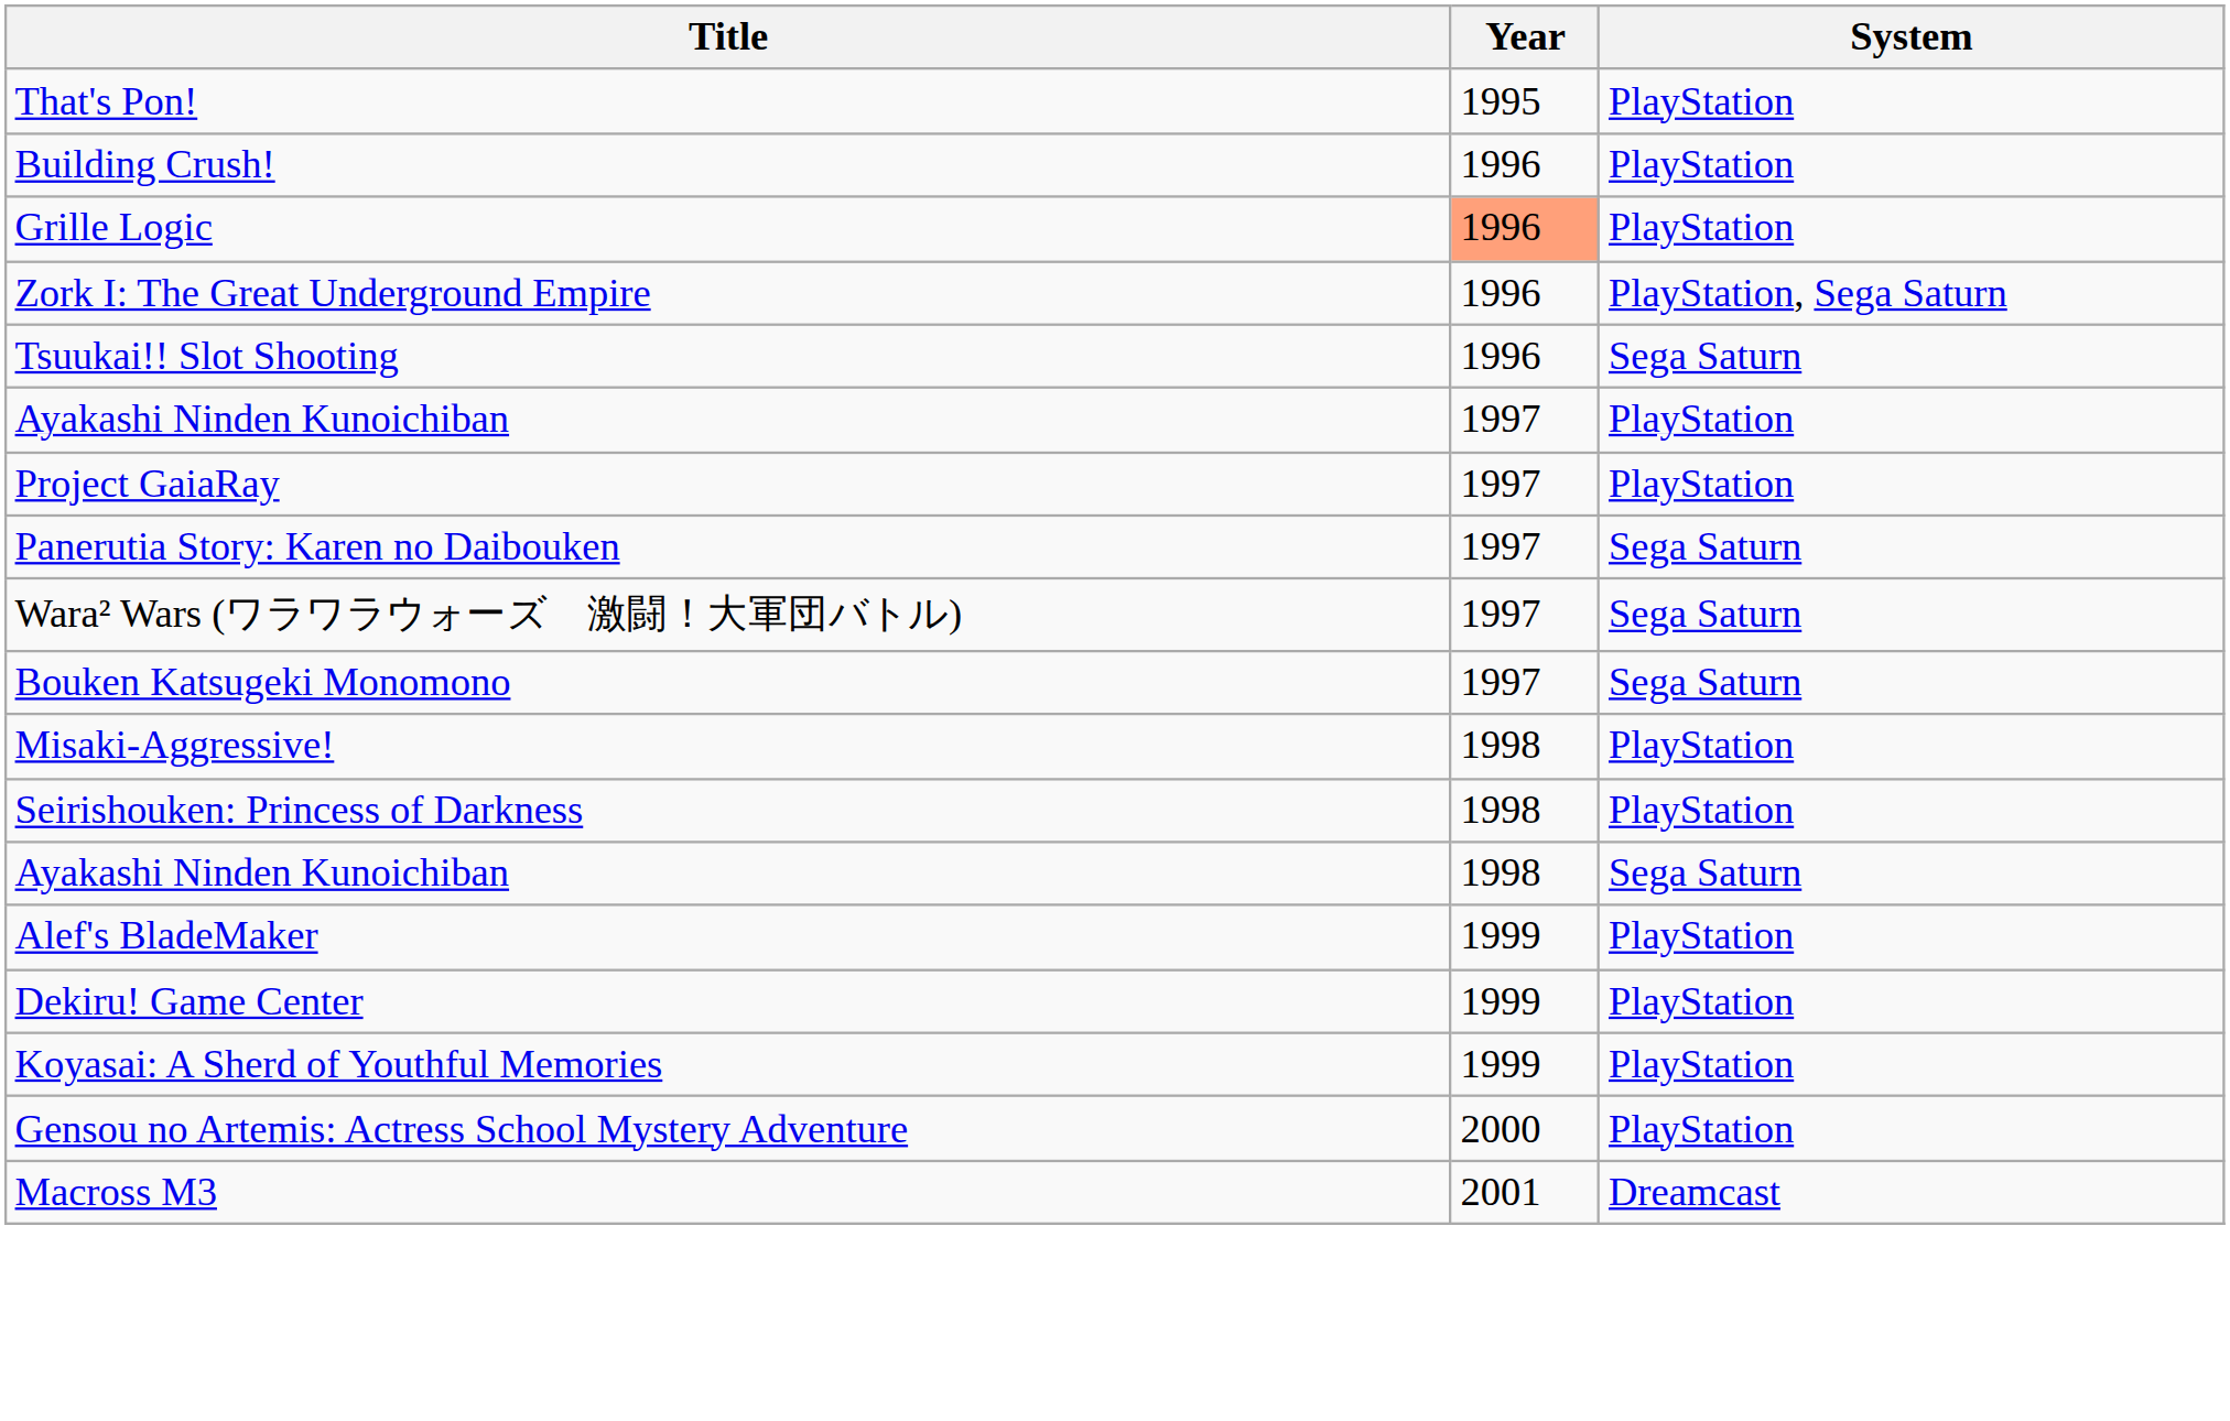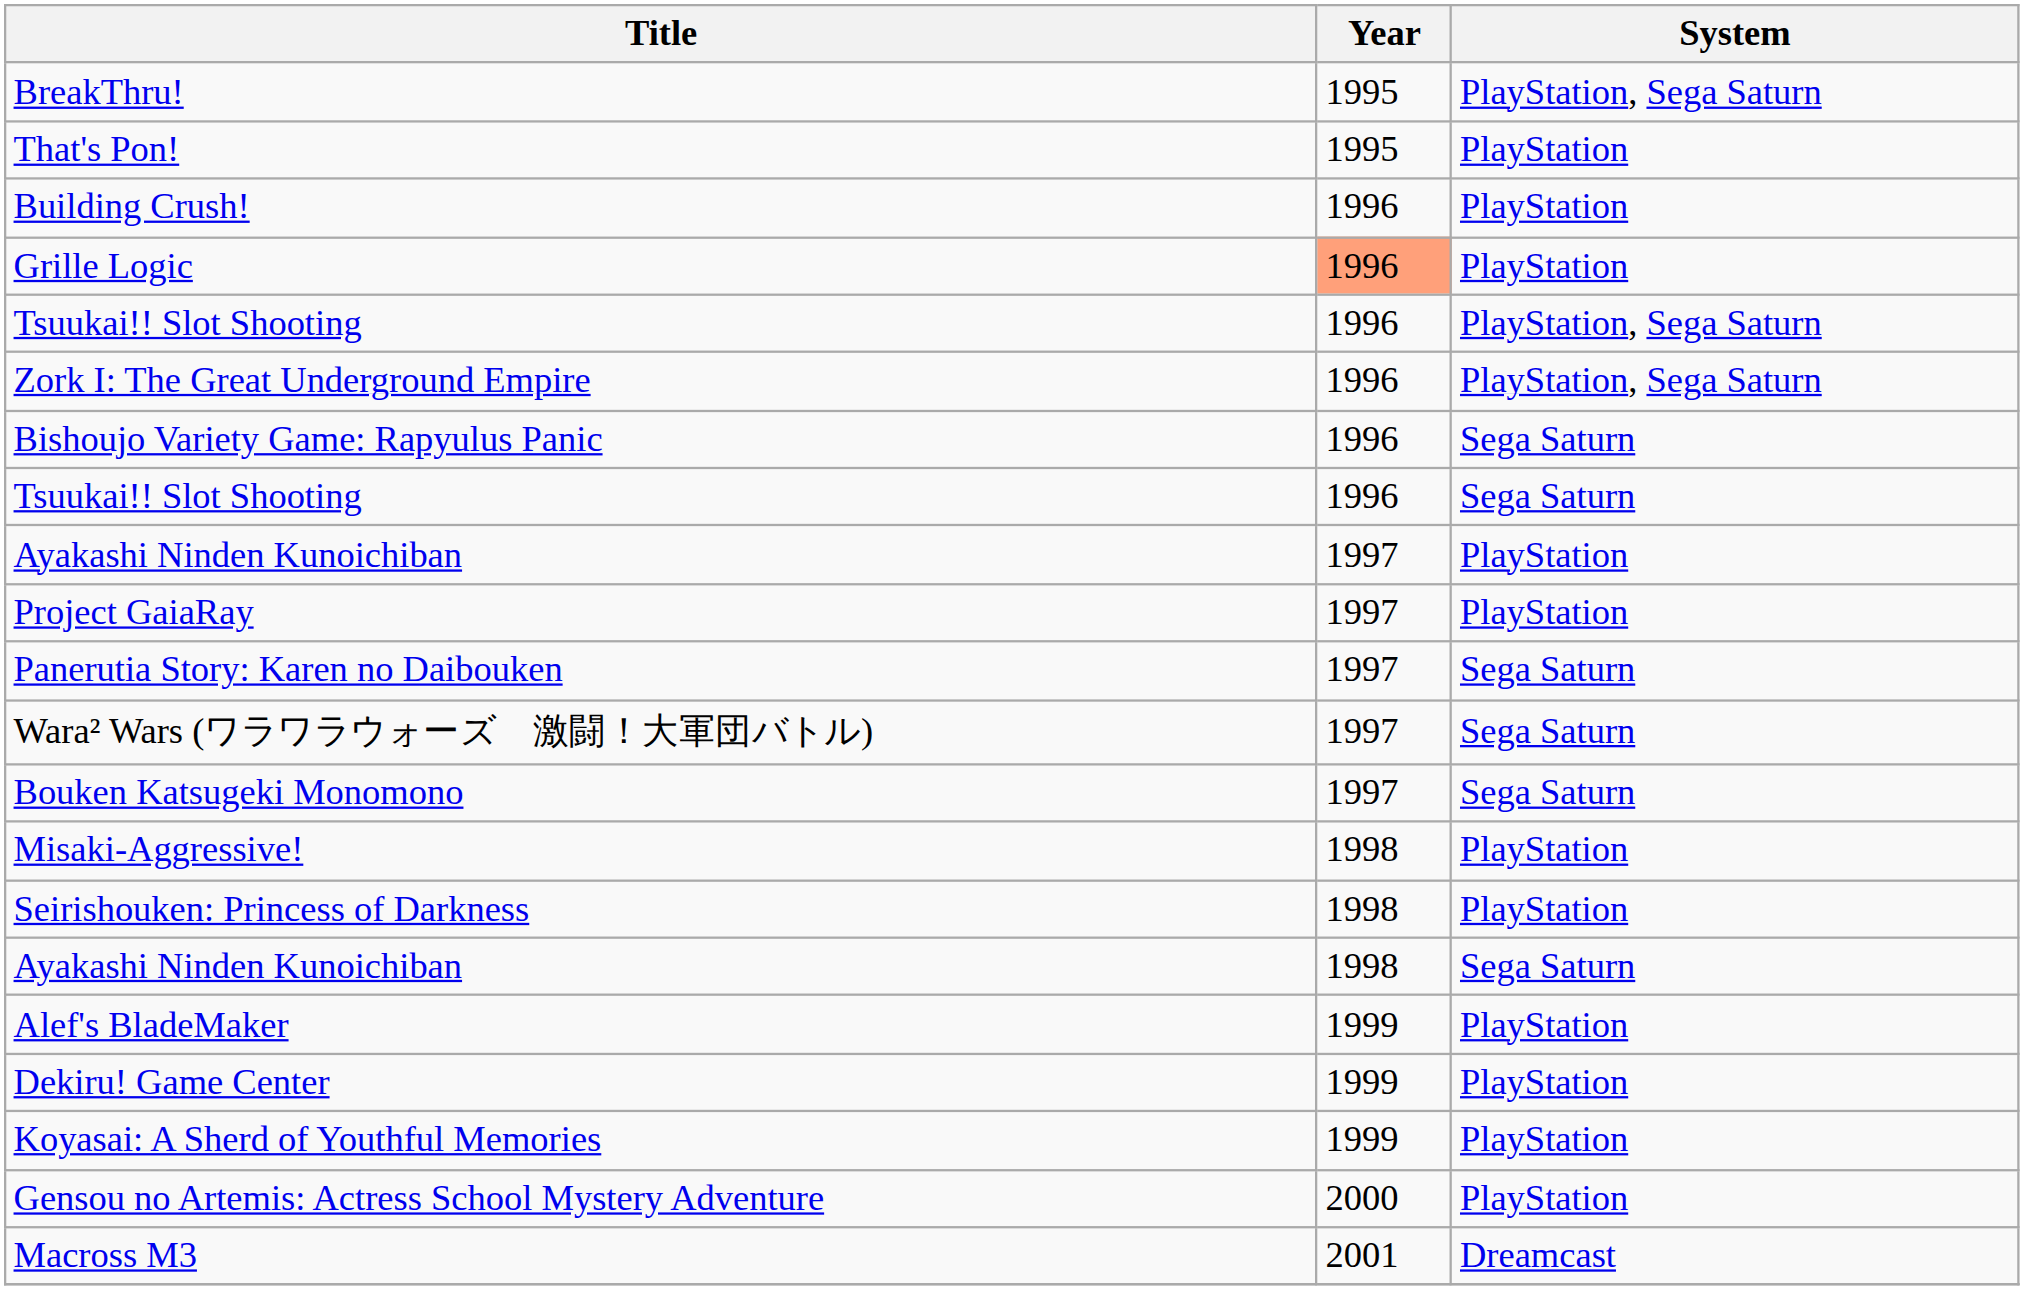+ row: BreakThru! | 1995 | PlayStation, Sega Saturn
+ row: Tsuukai!! Slot Shooting | 1996 | PlayStation, Sega Saturn
+ row: Bishoujo Variety Game: Rapyulus Panic | 1996 | Sega Saturn
